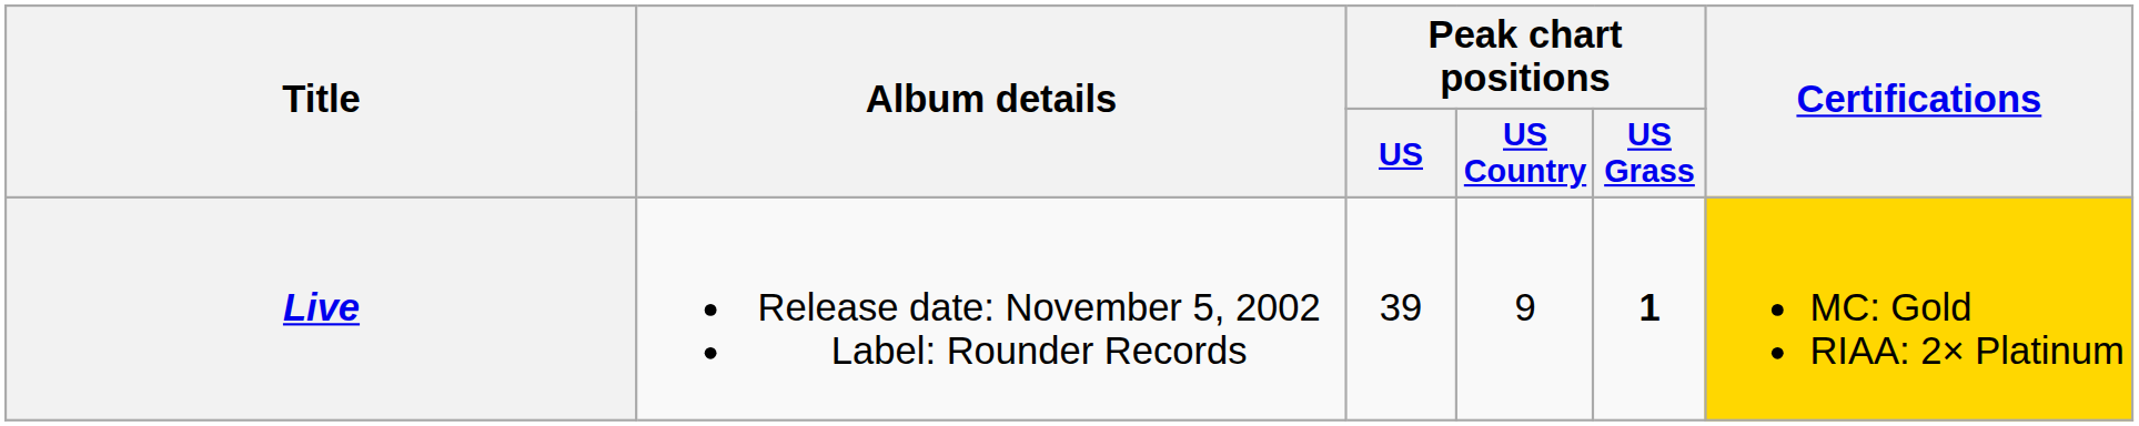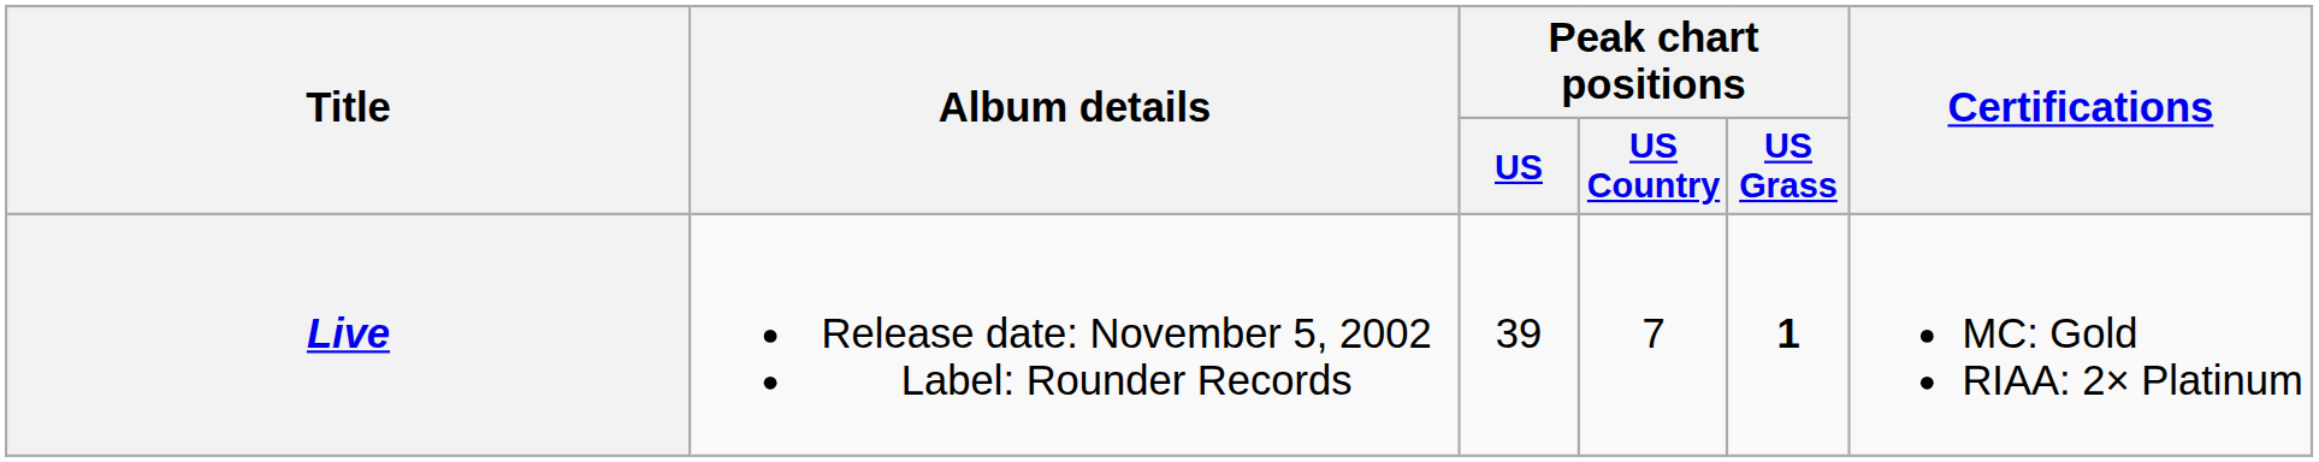Live | Peak chart positions / US Country: 9 -> 7
Live | Certifications: gold background -> no background
